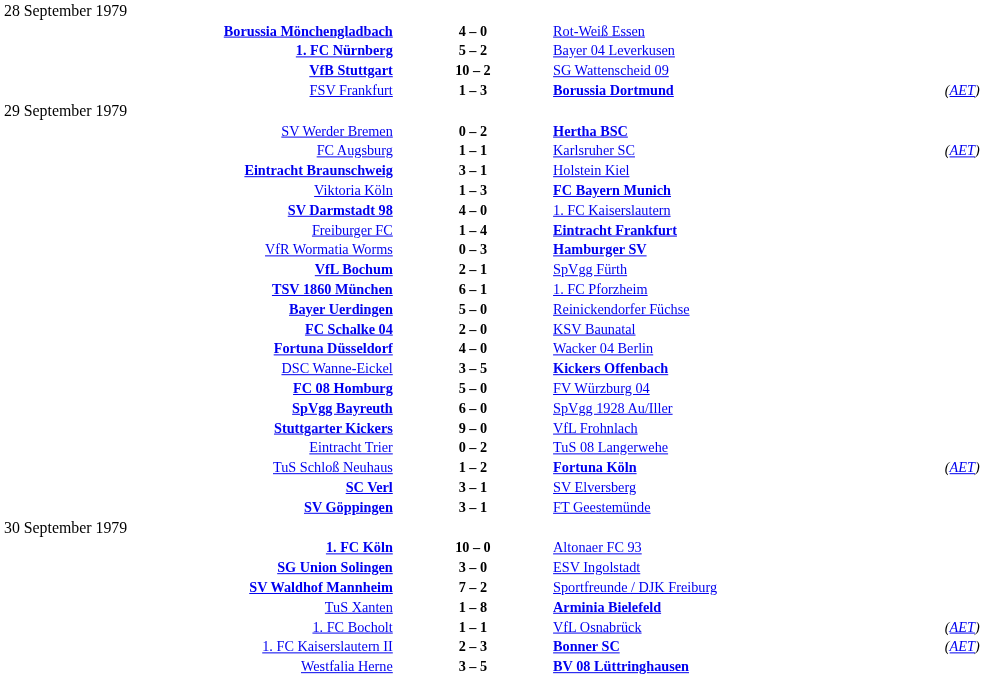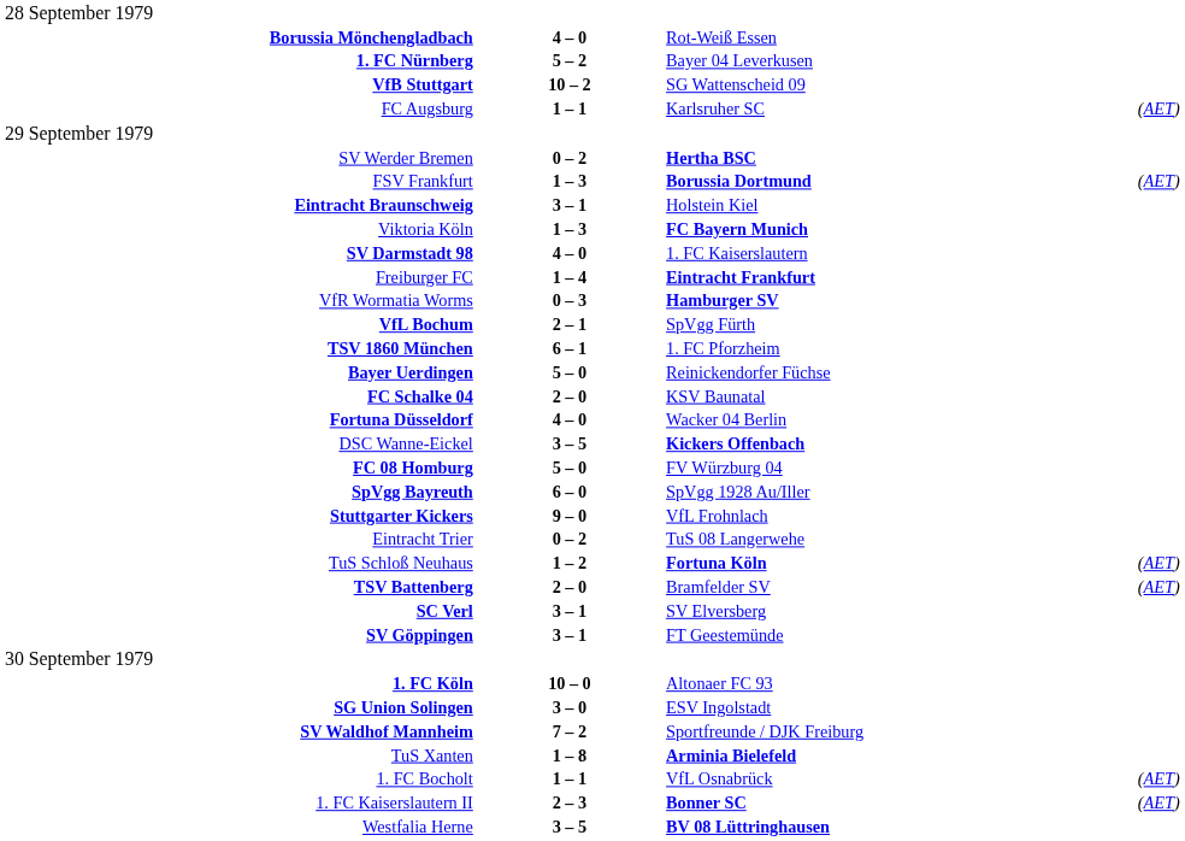rows swapped: FC Augsburg <-> FSV Frankfurt
+ row: TSV Battenberg | 2 – 0 | Bramfelder SV | (AET)
